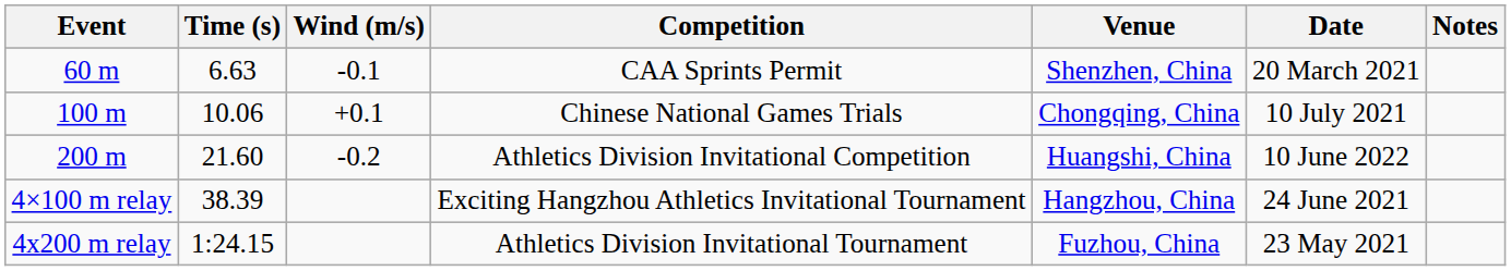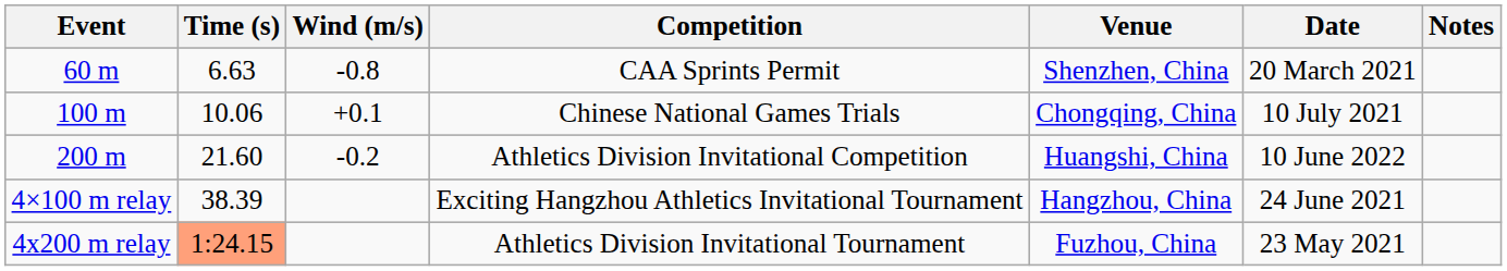CAA Sprints Permit | Wind (m/s): -0.1 -> -0.8
Athletics Division Invitational Tournament | Time (s): no background -> lightsalmon background
